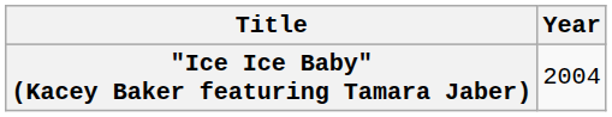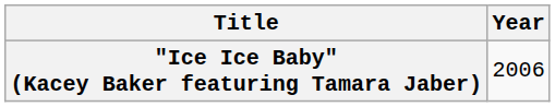"Ice Ice Baby" (Kacey Baker featuring Tamara Jaber) | Year: 2004 -> 2006
